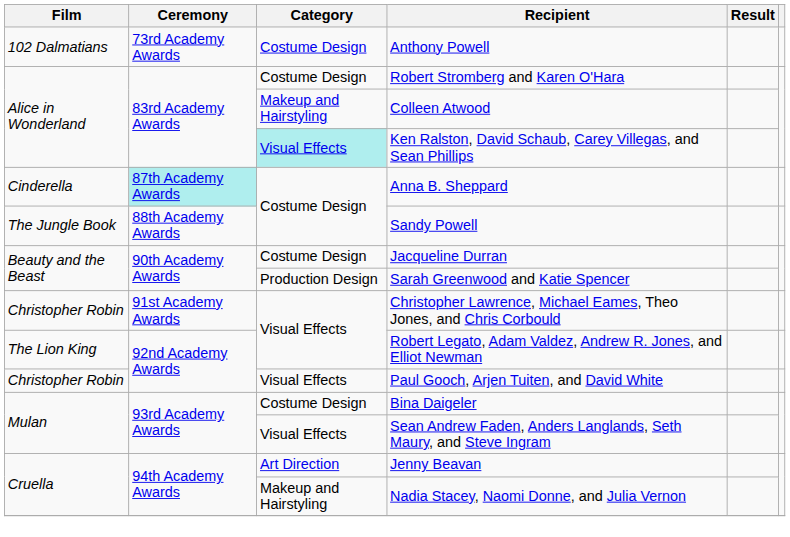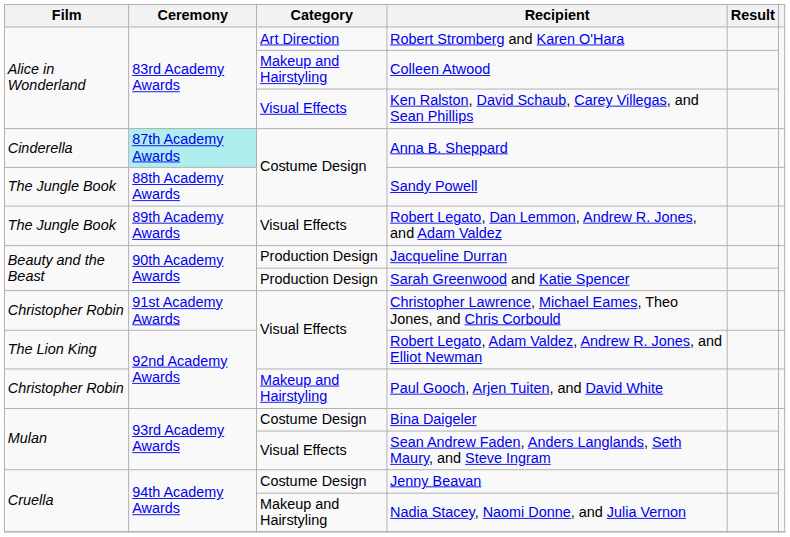- row: 102 Dalmatians | 73rd Academy Awards | Costume Design | Anthony Powell
Robert Stromberg and Karen O'Hara | Category: Costume Design -> Art Direction
Ken Ralston, David Schaub, Carey Villegas, and Sean Phillips | Category: paleturquoise background -> no background
+ row: The Jungle Book | 89th Academy Awards | Visual Effects | Robert Legato, Dan Lemmon, Andrew R. Jones, and Adam Valdez
Jacqueline Durran | Category: Costume Design -> Production Design
Paul Gooch, Arjen Tuiten, and David White | Category: Visual Effects -> Makeup and Hairstyling
Jenny Beavan | Category: Art Direction -> Costume Design
